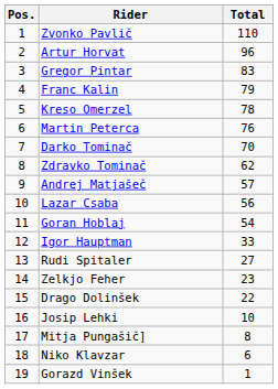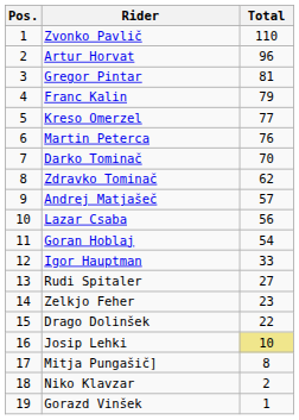Gregor Pintar | Total: 83 -> 81
Kreso Omerzel | Total: 78 -> 77
Josip Lehki | Total: no background -> khaki background
Niko Klavzar | Total: 6 -> 2
